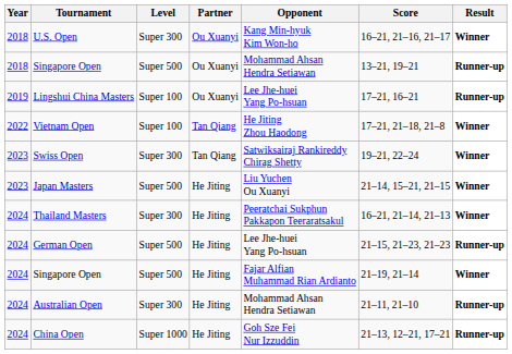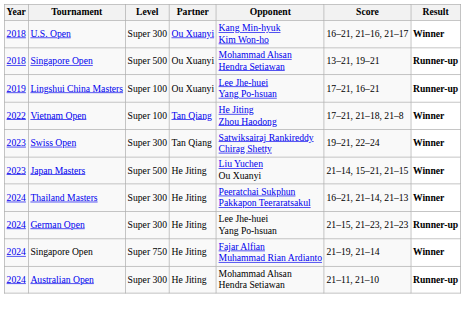German Open | Level: Super 500 -> Super 300
2024 / Singapore Open | Level: Super 500 -> Super 750
- row: 2024 | China Open | Super 1000 | He Jiting | Goh Sze Fei Nur Izzuddin | 21–13, 12–21, 17–21 | Runner-up
